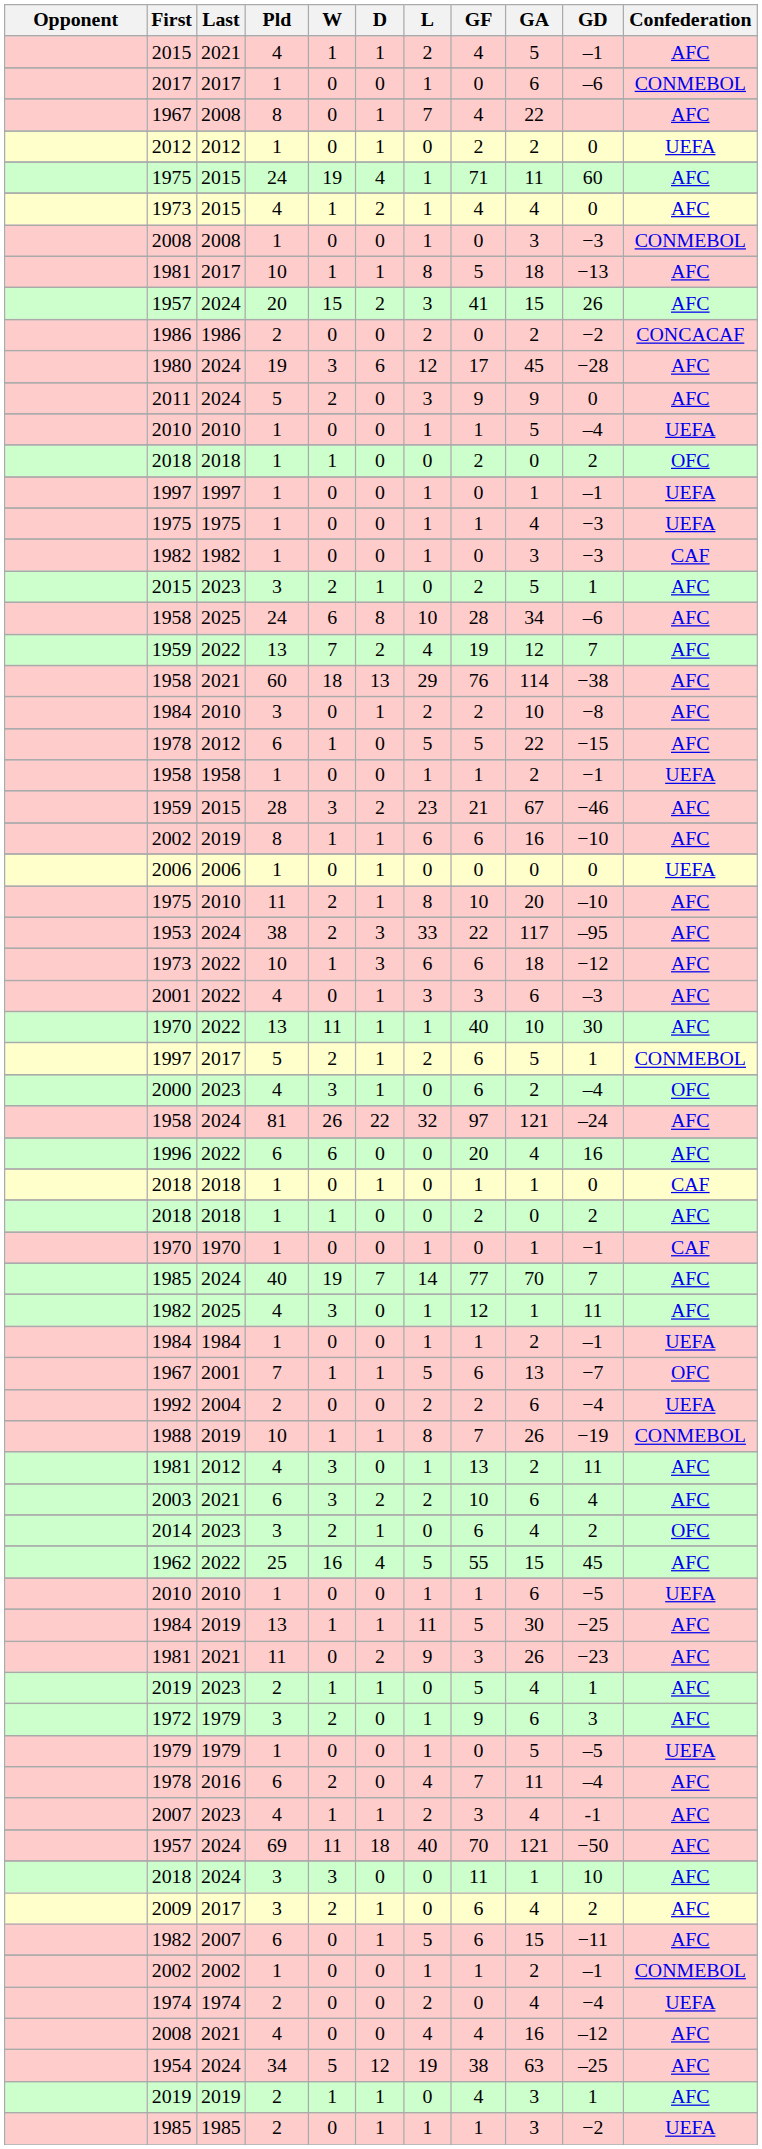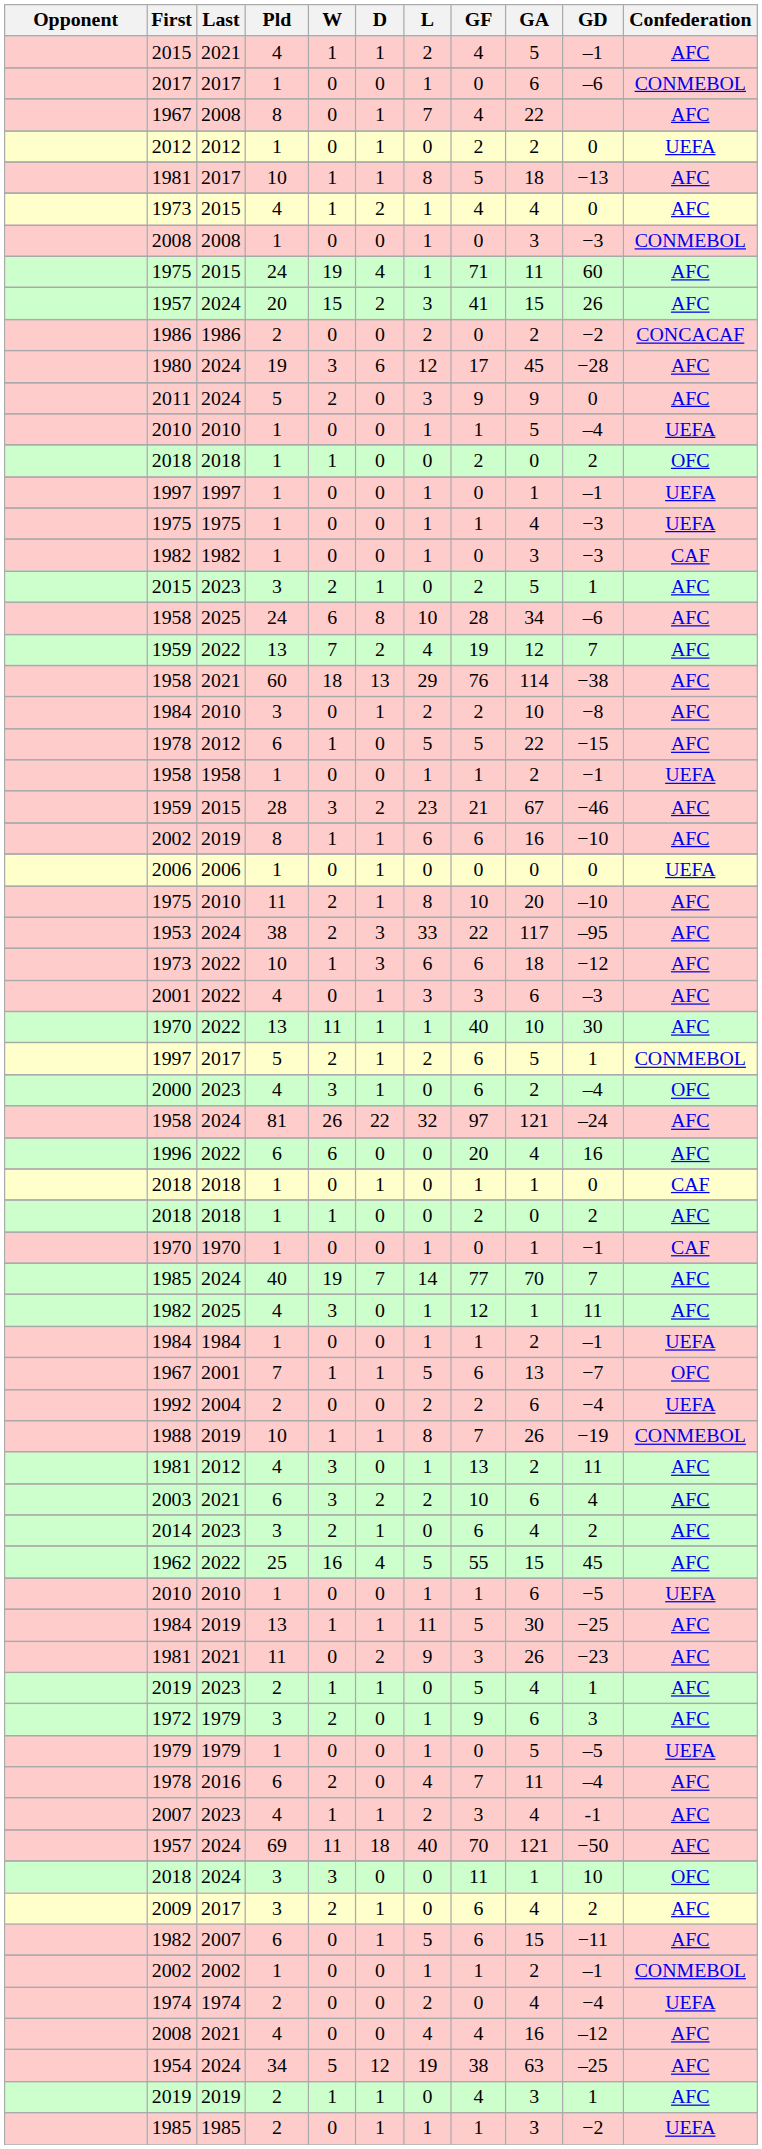rows swapped: 1981 / 2017 <-> 1975 / 2015
2014 | Confederation: OFC -> AFC
2018 / 2024 | Confederation: AFC -> OFC
